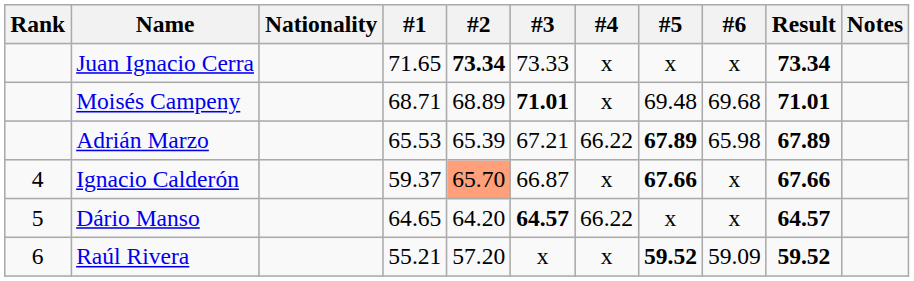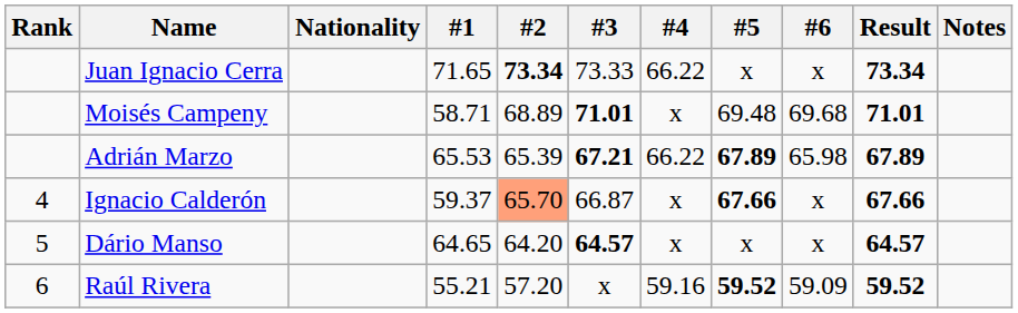Juan Ignacio Cerra | #4: x -> 66.22
Moisés Campeny | #1: 68.71 -> 58.71
Adrián Marzo | #3: normal -> bold
Dário Manso | #4: 66.22 -> x
Raúl Rivera | #4: x -> 59.16
